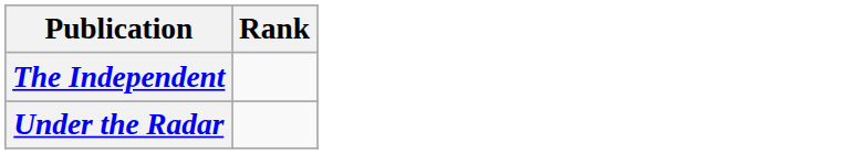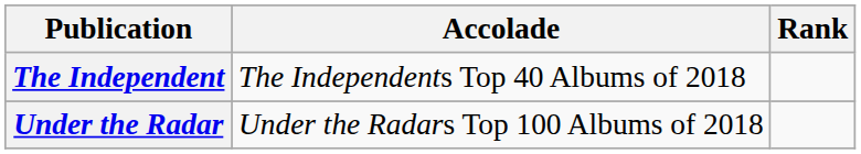+ column: Accolade | The Independents Top 40 Albums of 2018 | Under the Radars Top 100 Albums of 2018
